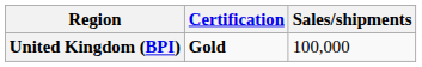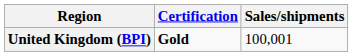United Kingdom (BPI) | Sales/shipments: 100,000 -> 100,001
